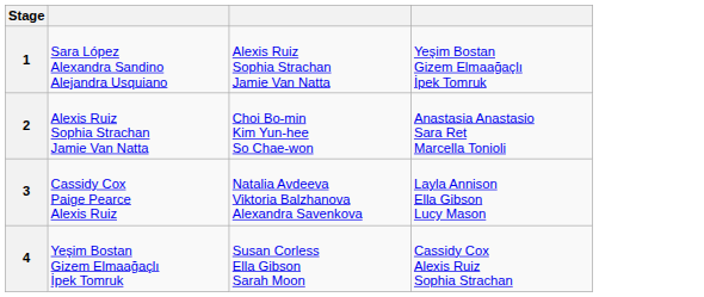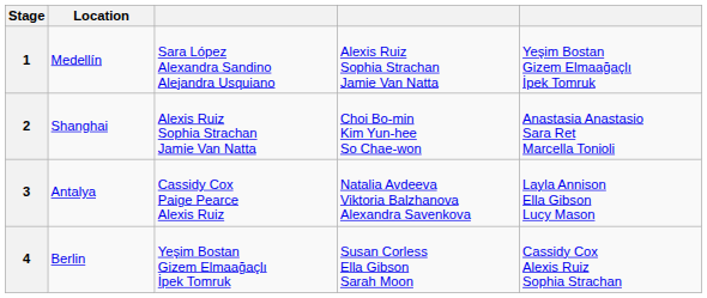+ column: Location | Medellín | Shanghai | Antalya | Berlin
